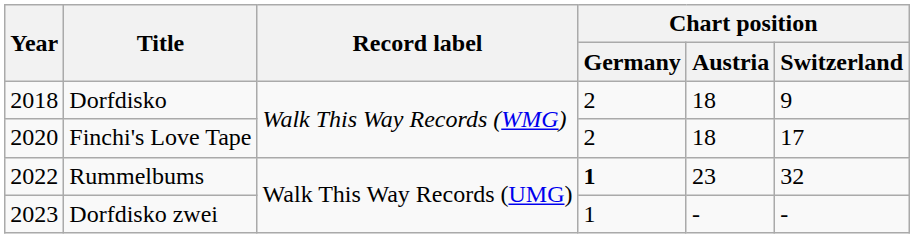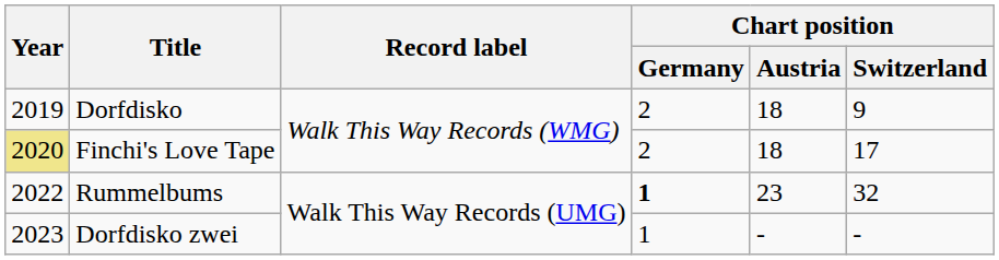Dorfdisko | Year: 2018 -> 2019
Finchi's Love Tape | Year: no background -> khaki background
